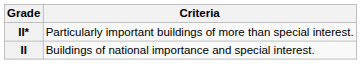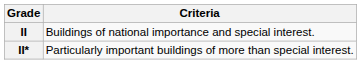rows swapped: II* <-> II
